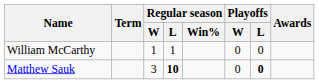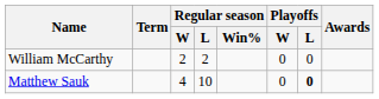William McCarthy | Regular season / W: 1 -> 2
William McCarthy | Regular season / L: 1 -> 2
Matthew Sauk | Regular season / W: 3 -> 4
Matthew Sauk | Regular season / L: bold -> normal
